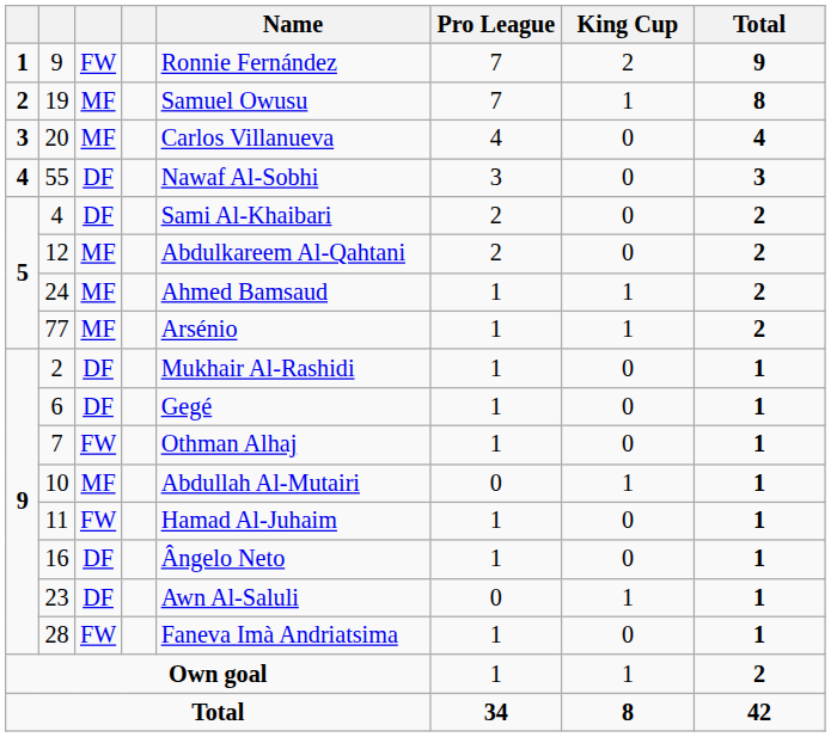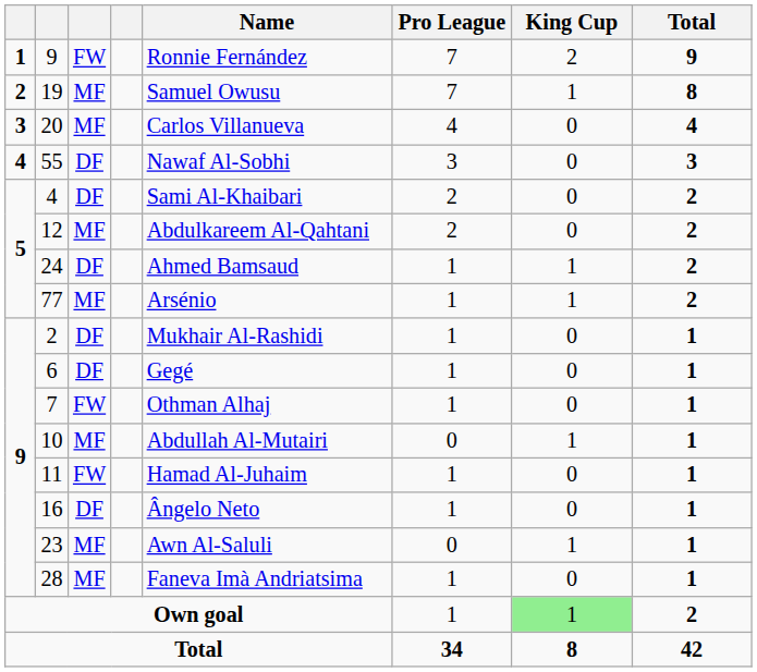24 | column 3: MF -> DF
23 | column 3: DF -> MF
28 | column 3: FW -> MF
Own goal | King Cup: no background -> lightgreen background
